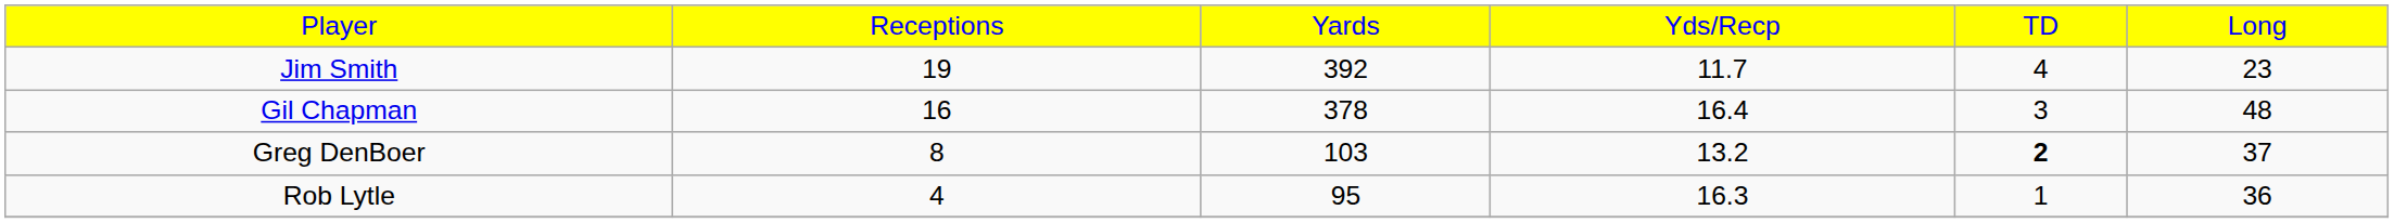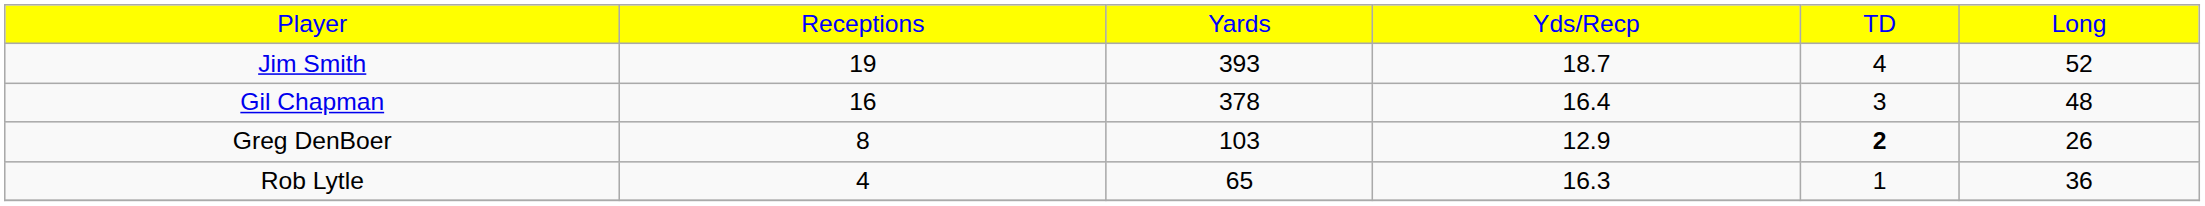Jim Smith | column 3: 392 -> 393
Jim Smith | column 4: 11.7 -> 18.7
Jim Smith | column 6: 23 -> 52
Greg DenBoer | column 4: 13.2 -> 12.9
Greg DenBoer | column 6: 37 -> 26
Rob Lytle | column 3: 95 -> 65
